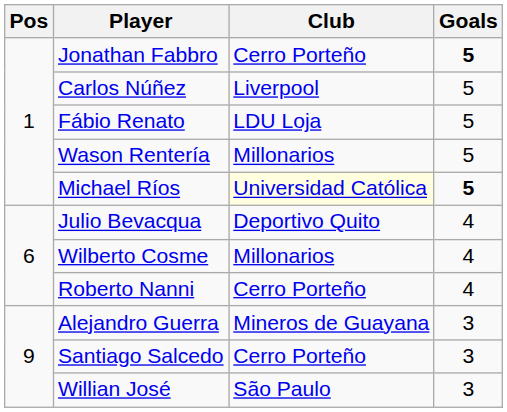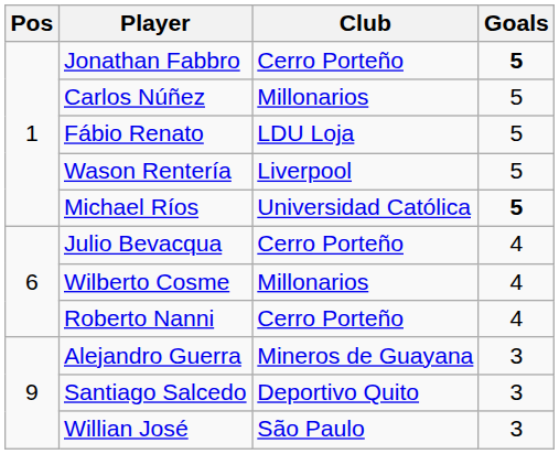Carlos Núñez | Club: Liverpool -> Millonarios
Wason Rentería | Club: Millonarios -> Liverpool
Michael Ríos | Club: lightyellow background -> no background
Julio Bevacqua | Club: Deportivo Quito -> Cerro Porteño
Santiago Salcedo | Club: Cerro Porteño -> Deportivo Quito
